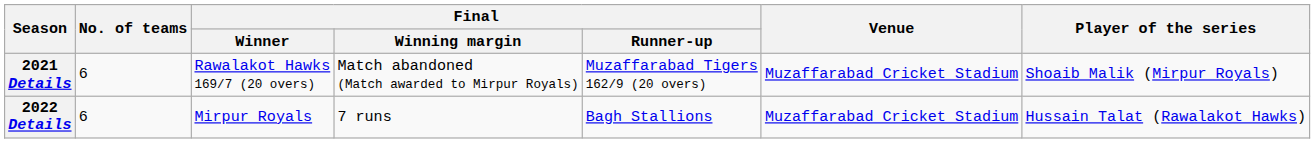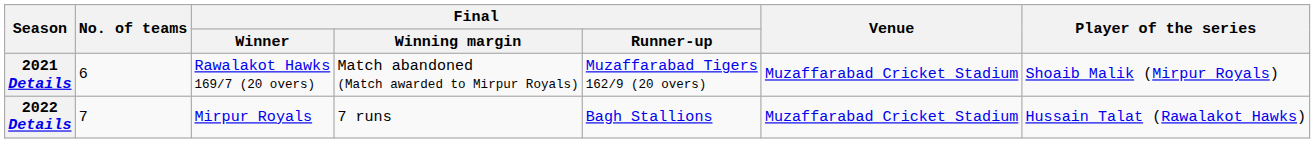2022 Details | No. of teams: 6 -> 7
